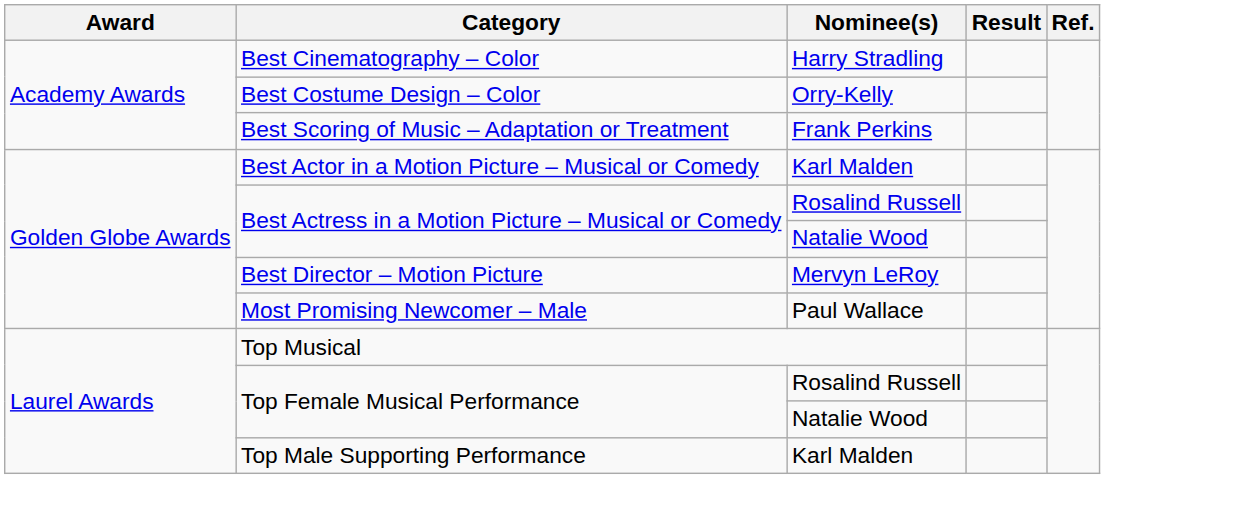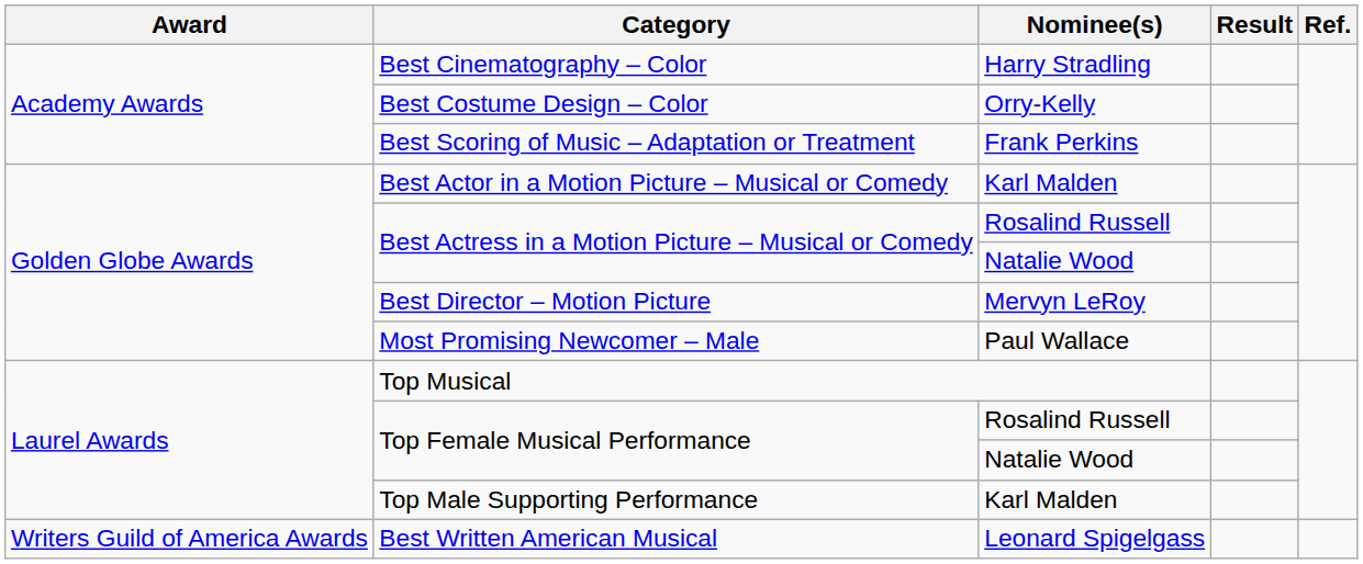+ row: Writers Guild of America Awards | Best Written American Musical | Leonard Spigelgass
